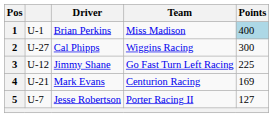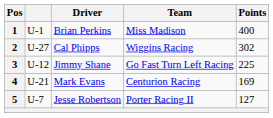1 | Points: lightblue background -> no background
2 | Points: 300 -> 302
